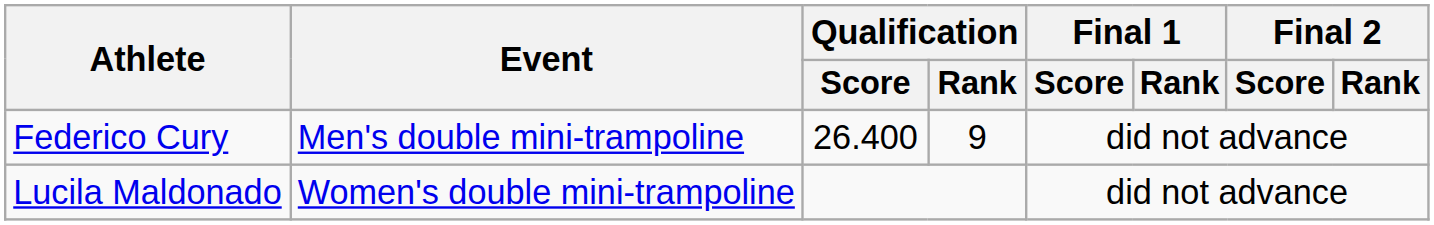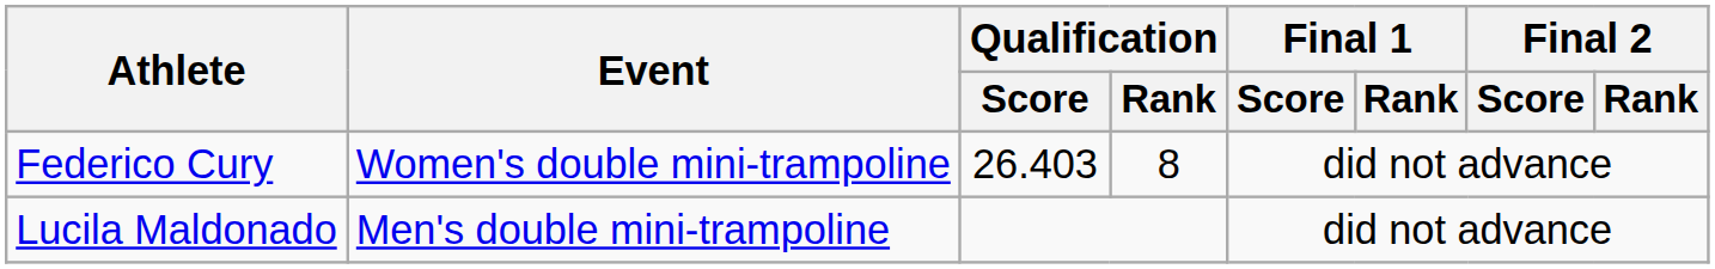Federico Cury | Event: Men's double mini-trampoline -> Women's double mini-trampoline
Federico Cury | Qualification / Score: 26.400 -> 26.403
Federico Cury | Qualification / Rank: 9 -> 8
Lucila Maldonado | Event: Women's double mini-trampoline -> Men's double mini-trampoline
